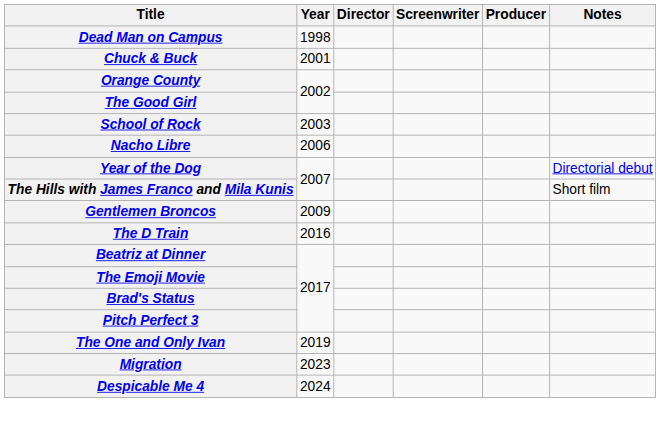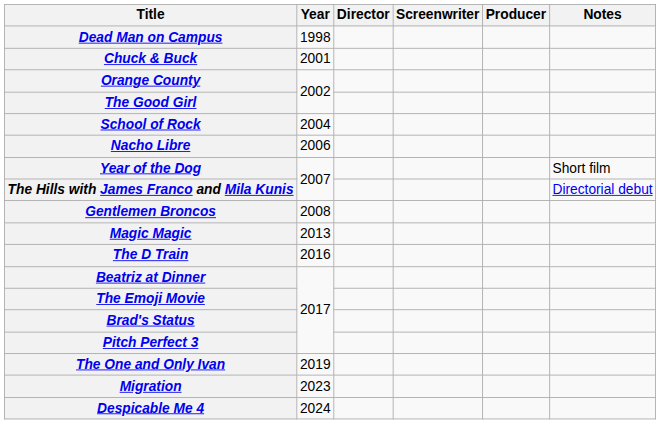School of Rock | Year: 2003 -> 2004
Year of the Dog | Notes: Directorial debut -> Short film
The Hills with James Franco and Mila Kunis | Notes: Short film -> Directorial debut
Gentlemen Broncos | Year: 2009 -> 2008
+ row: Magic Magic | 2013
